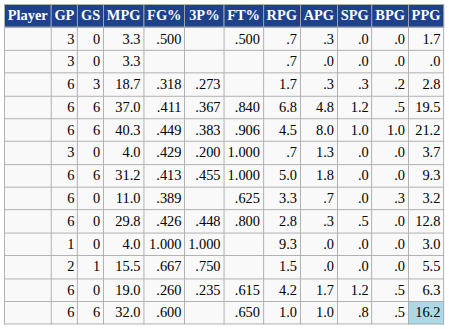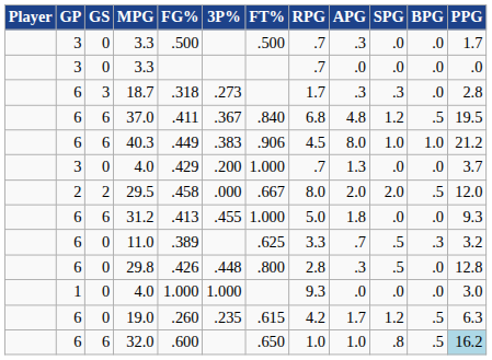18.7 | BPG: .2 -> .0
+ row: 2 | 2 | 29.5 | .458 | .000 | .667 | 8.0 | 2.0 | 2.0 | .5 | 12.0
11.0 | SPG: .0 -> .5
- row: 2 | 1 | 15.5 | .667 | .750 | 1.5 | .0 | .0 | .0 | 5.5
